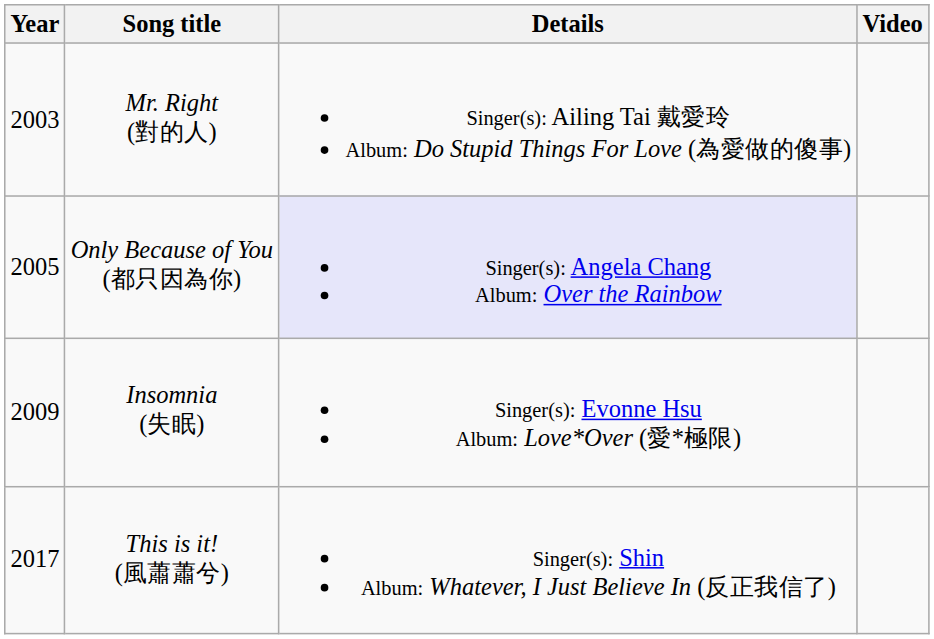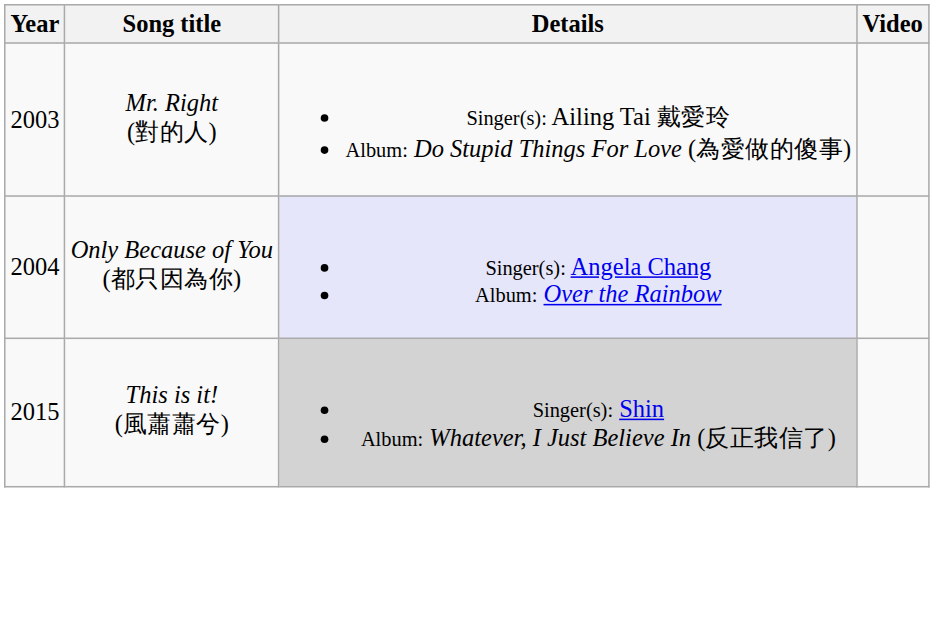Only Because of You (都只因為你) | Year: 2005 -> 2004
- row: 2009 | Insomnia (失眠) | Singer(s): Evonne Hsu Album: Love*Over (愛*極限)
This is it! (風蕭蕭兮) | Year: 2017 -> 2015
This is it! (風蕭蕭兮) | Details: no background -> lightgrey background
